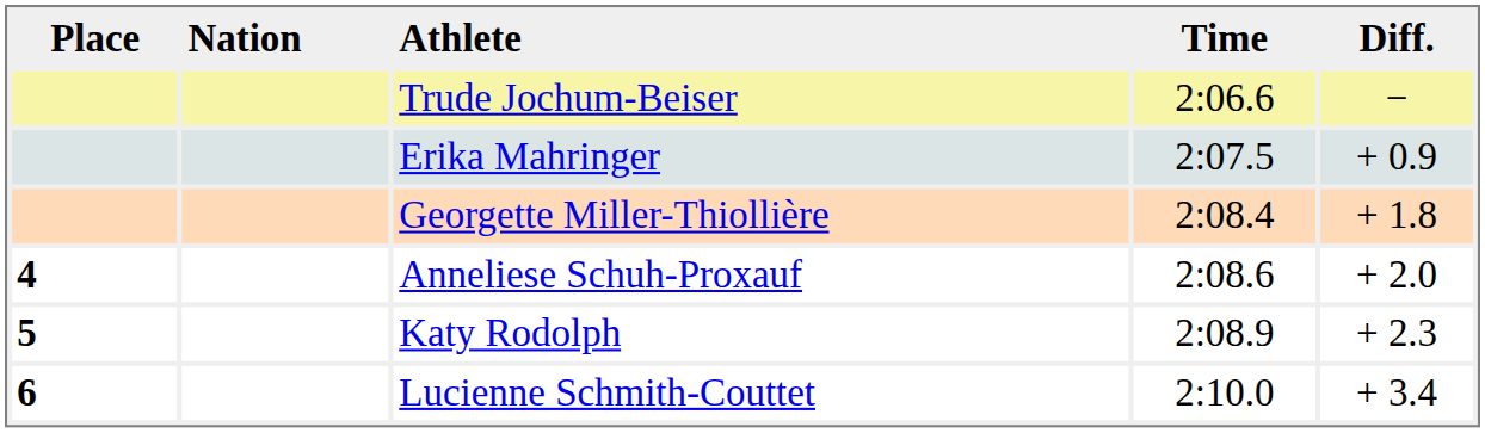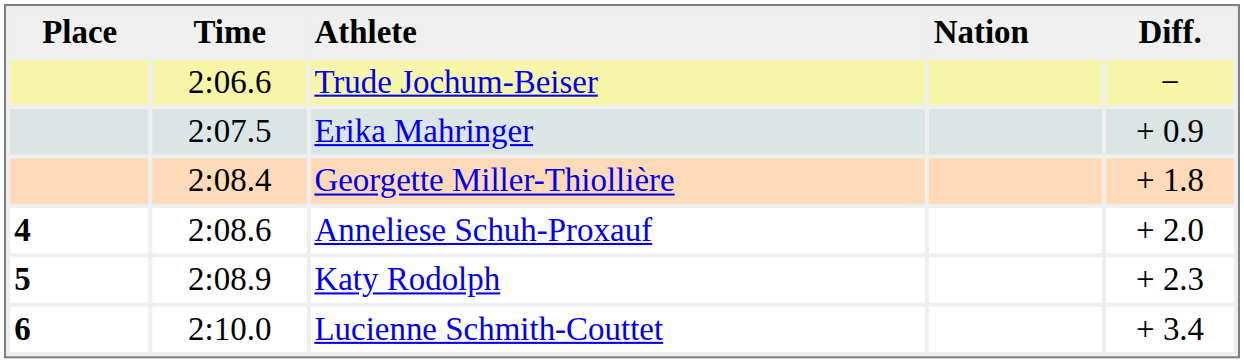columns swapped: Nation <-> Time
